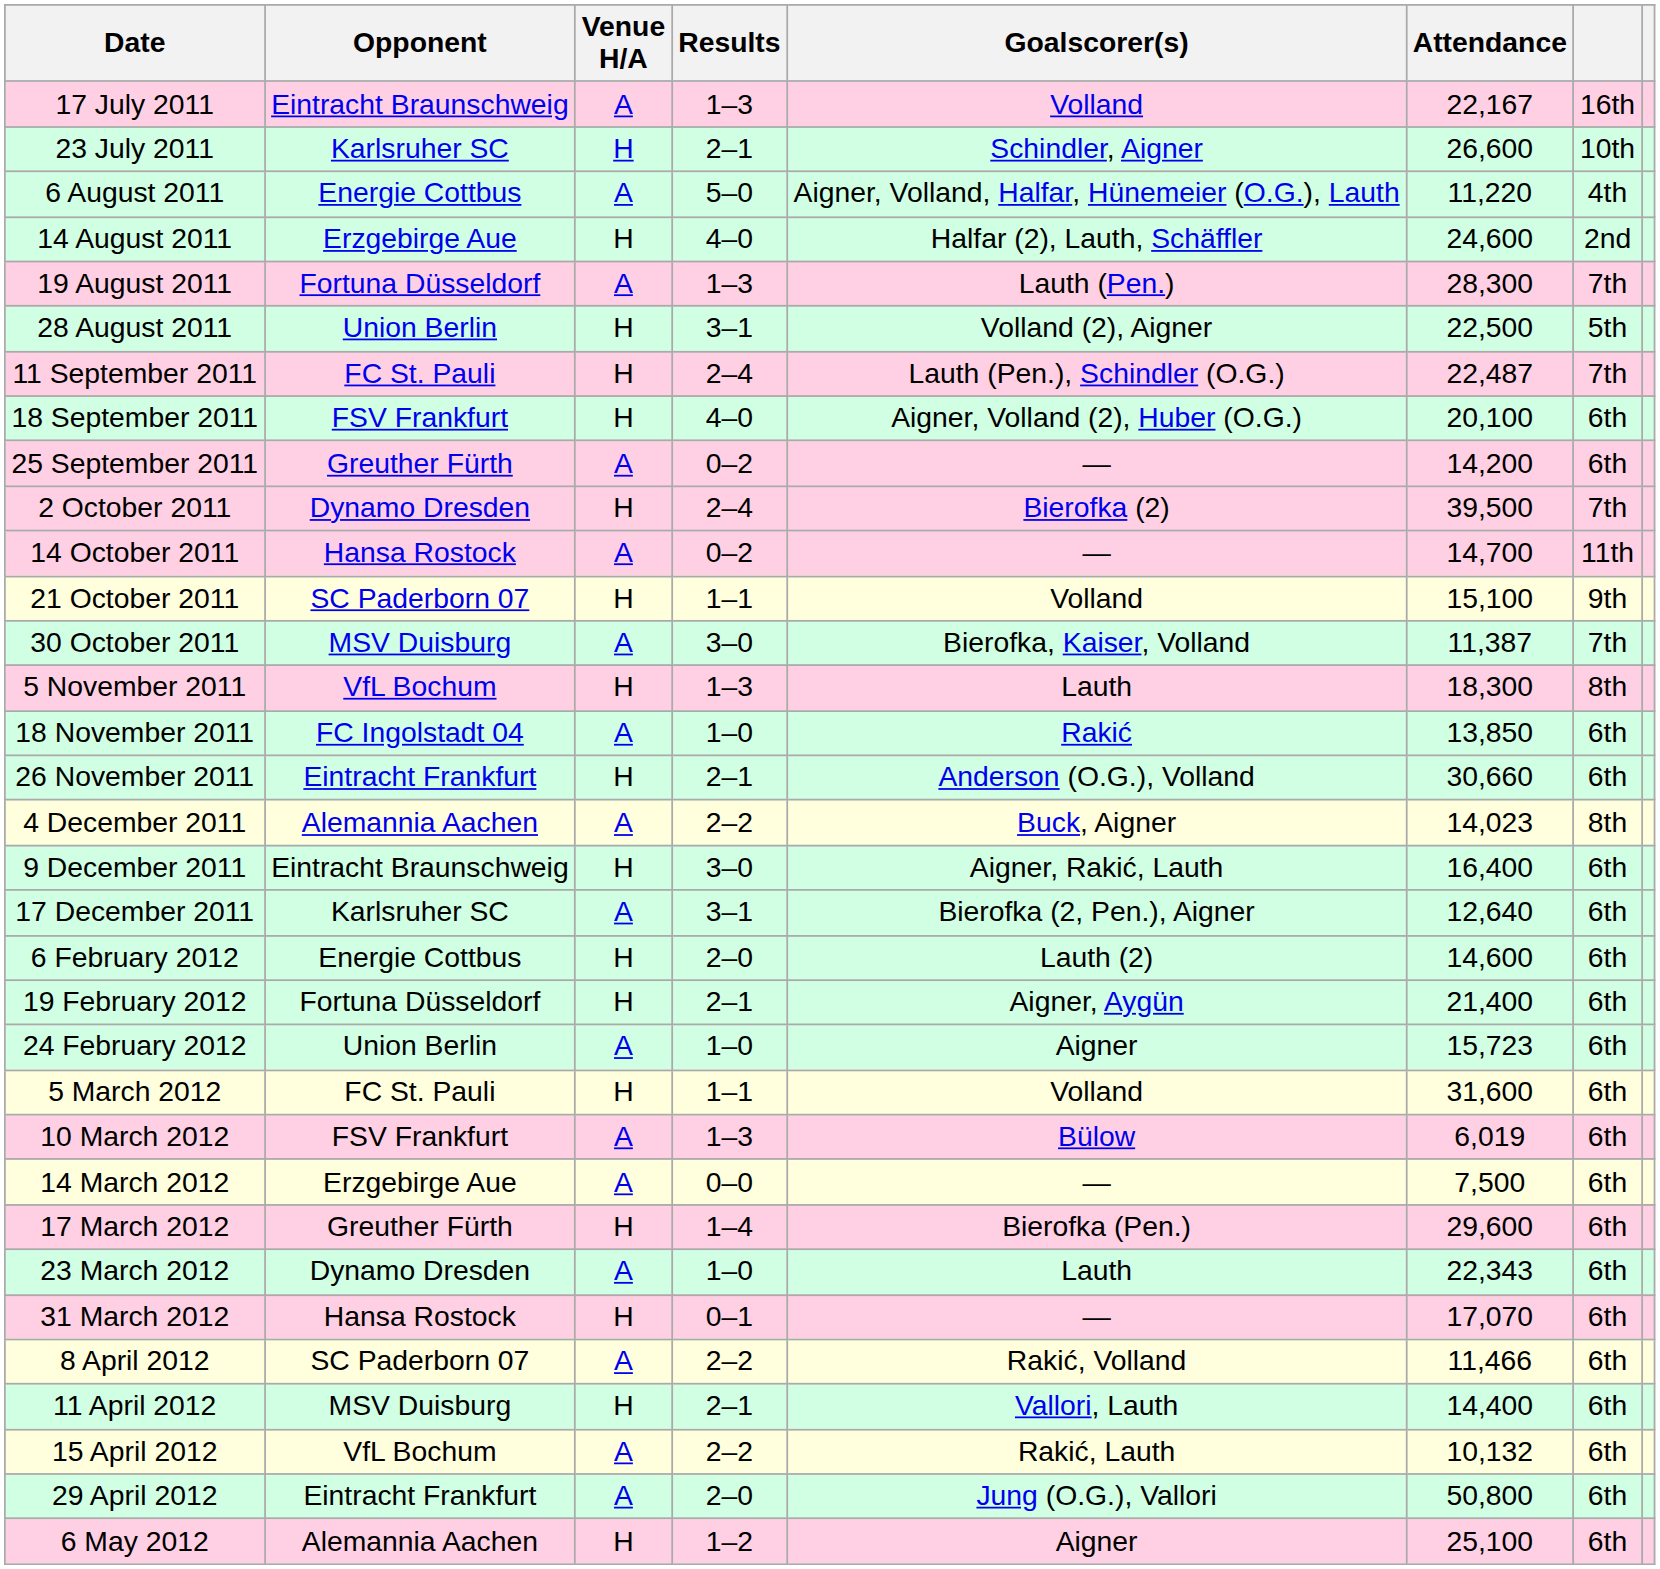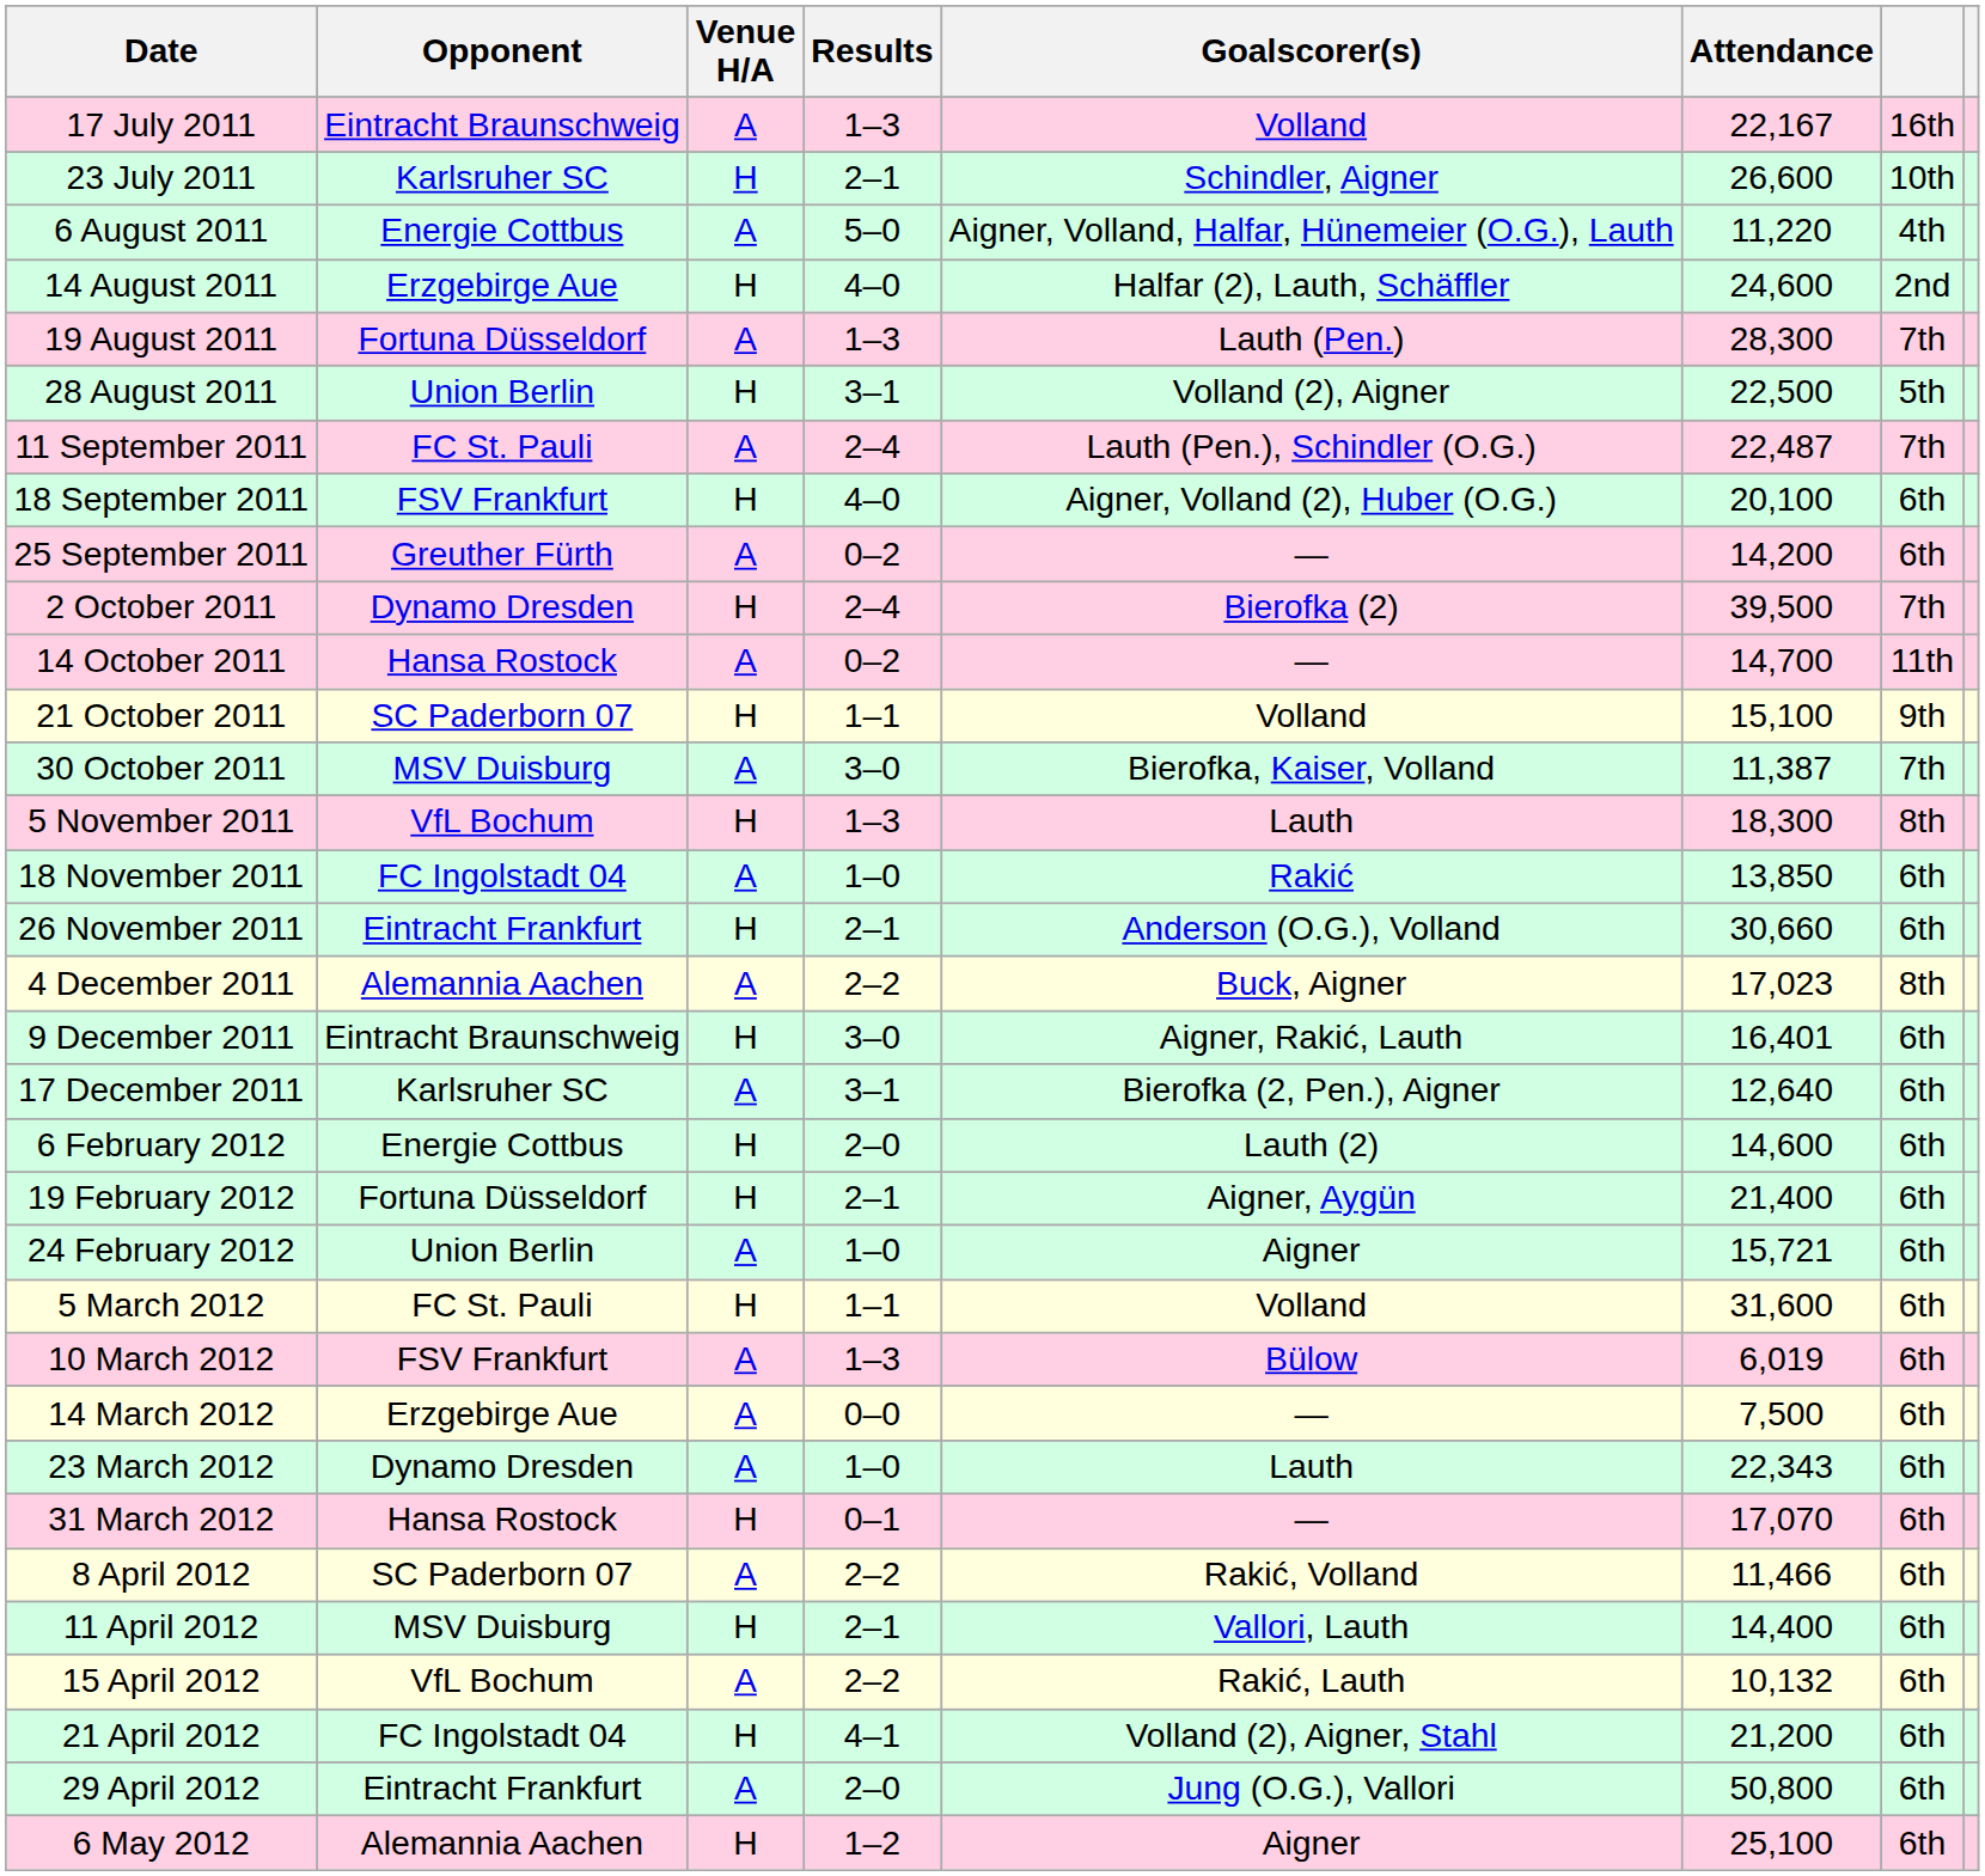11 September 2011 | Venue H/A: H -> A
4 December 2011 | Attendance: 14,023 -> 17,023
9 December 2011 | Attendance: 16,400 -> 16,401
24 February 2012 | Attendance: 15,723 -> 15,721
- row: 17 March 2012 | Greuther Fürth | H | 1–4 | Bierofka (Pen.) | 29,600 | 6th
+ row: 21 April 2012 | FC Ingolstadt 04 | H | 4–1 | Volland (2), Aigner, Stahl | 21,200 | 6th
